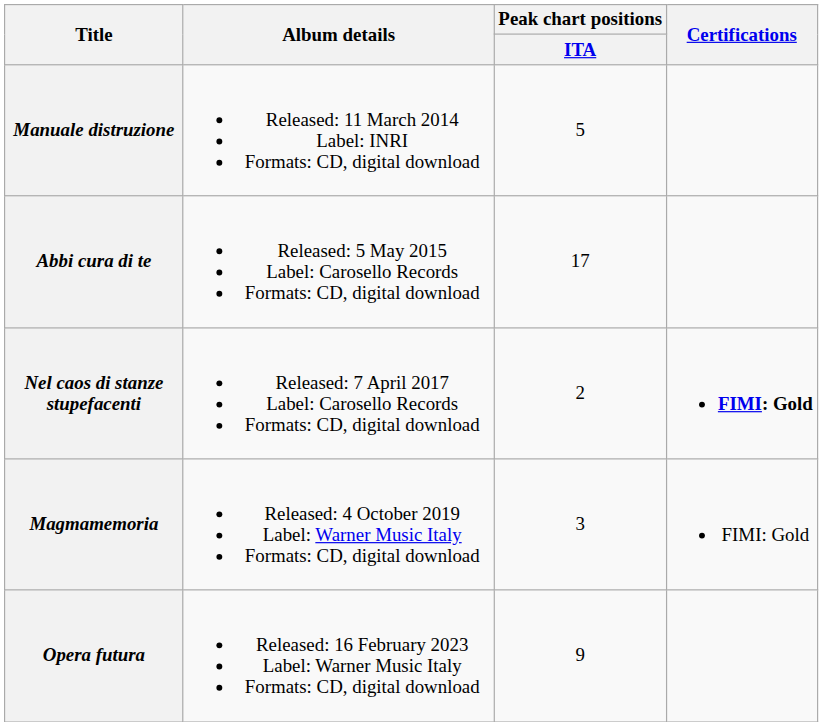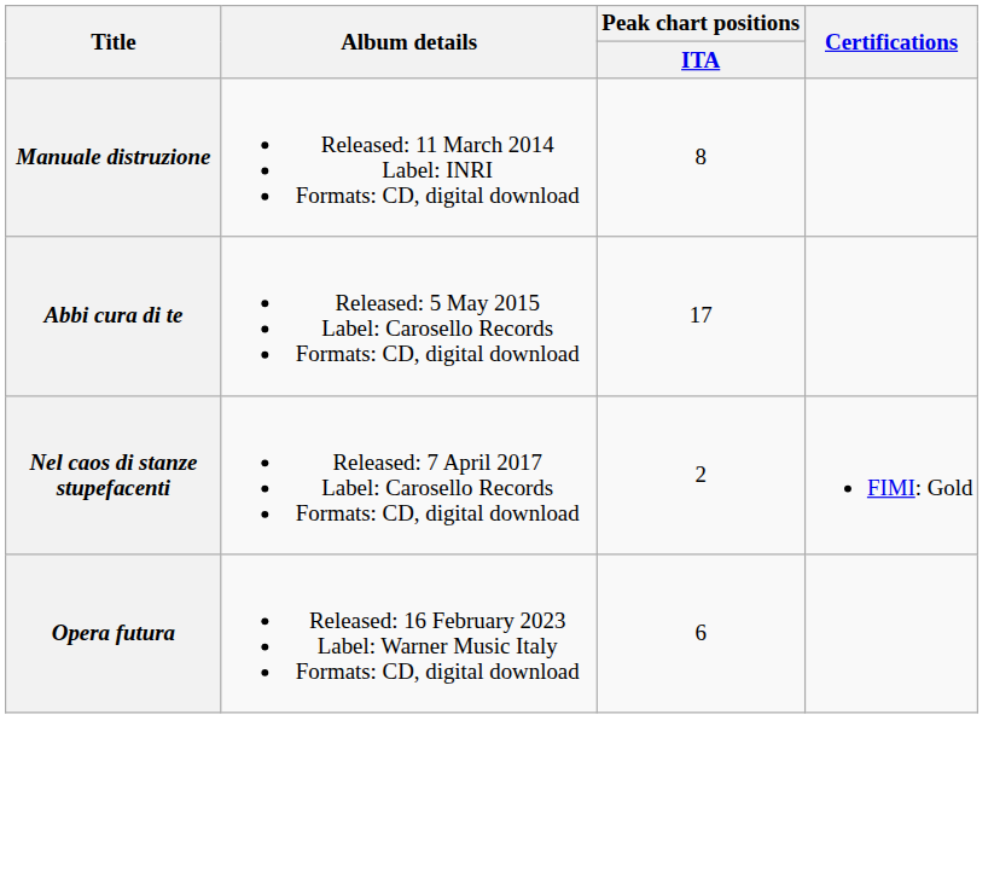Manuale distruzione | Peak chart positions / ITA: 5 -> 8
Nel caos di stanze stupefacenti | Certifications: bold -> normal
- row: Magmamemoria | Released: 4 October 2019 Label: Warner Music Italy Formats: CD, digital download | 3 | FIMI: Gold
Opera futura | Peak chart positions / ITA: 9 -> 6
